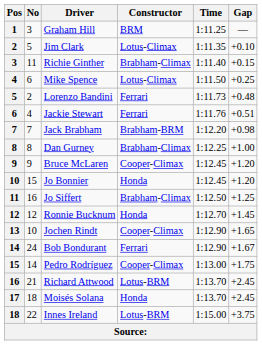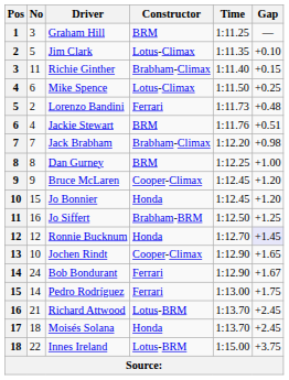Jackie Stewart | Constructor: Ferrari -> BRM
Jack Brabham | Constructor: Brabham-BRM -> Brabham-Climax
Dan Gurney | Constructor: Brabham-Climax -> BRM
Jo Siffert | Constructor: Brabham-Climax -> Brabham-BRM
Ronnie Bucknum | Gap: no background -> lavender background
Pedro Rodríguez | Constructor: Cooper-Climax -> Ferrari
